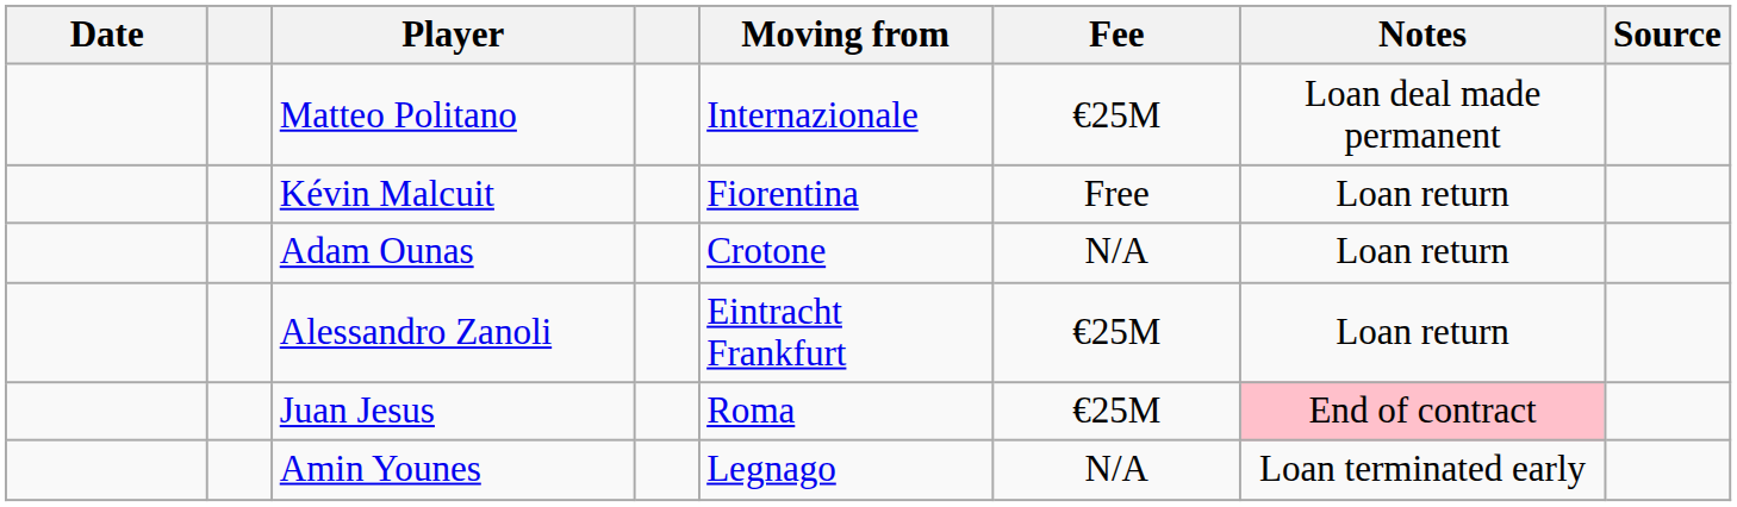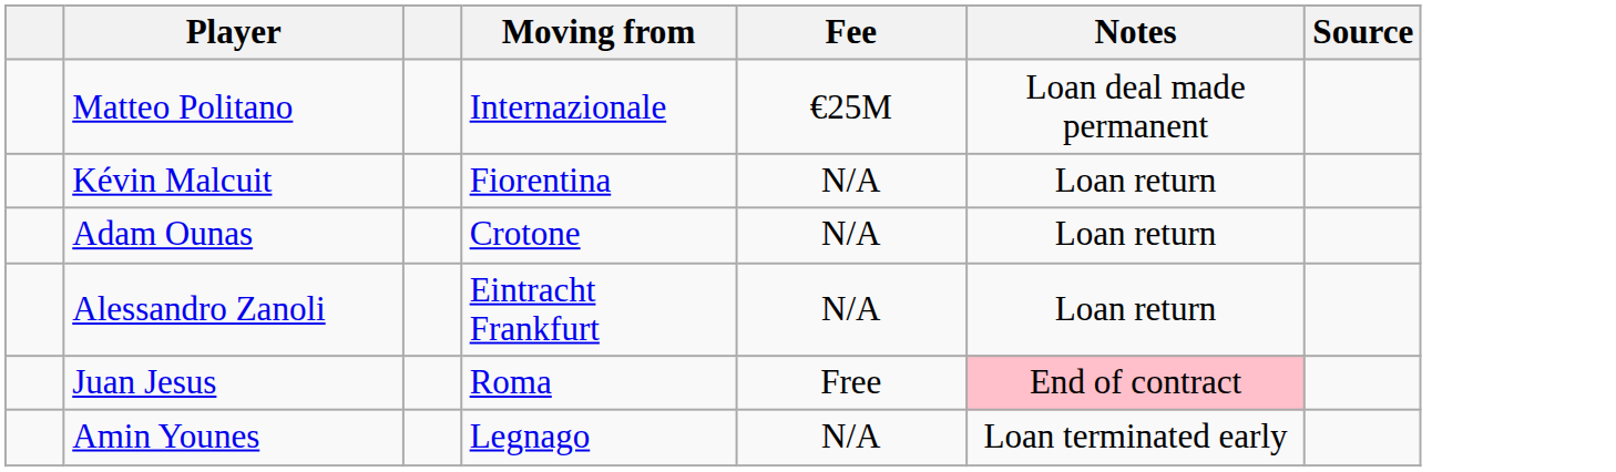- column: Date
Kévin Malcuit | Fee: Free -> N/A
Alessandro Zanoli | Fee: €25M -> N/A
Juan Jesus | Fee: €25M -> Free
